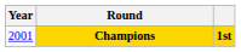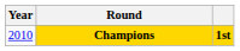Champions | Year: 2001 -> 2010
